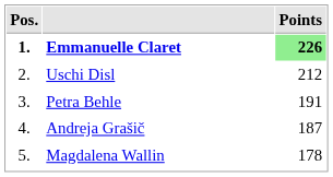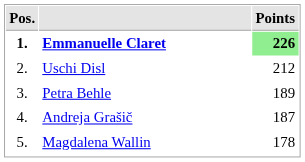Petra Behle | Points: 191 -> 189
